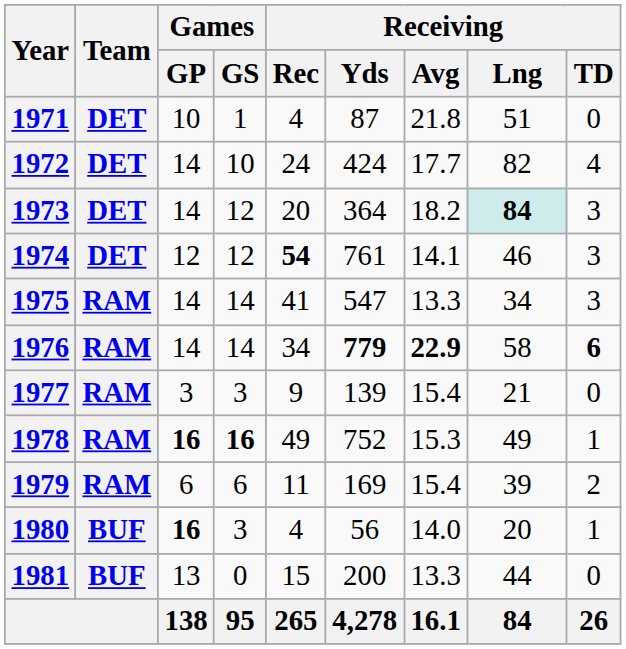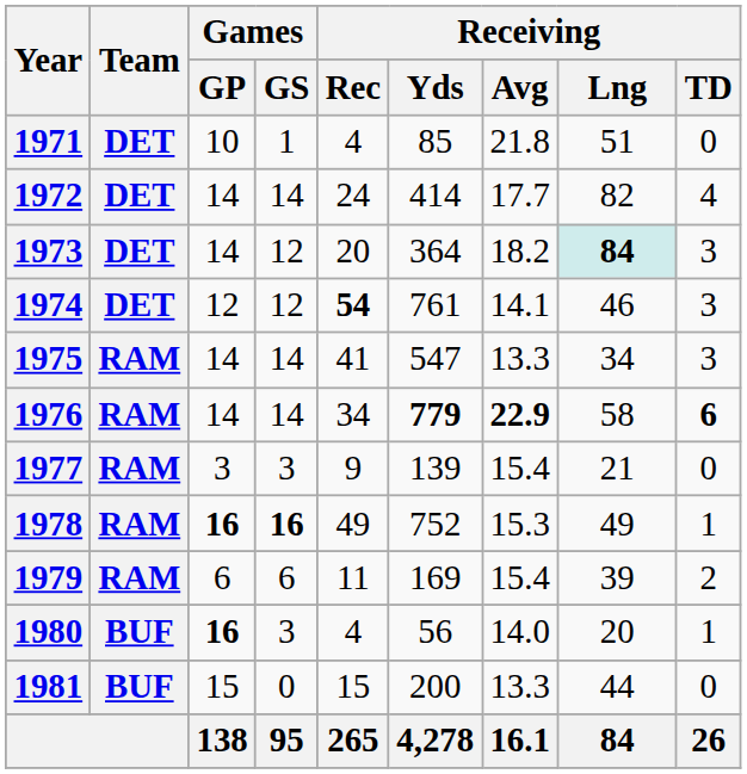1971 | Receiving / Yds: 87 -> 85
1972 | Games / GS: 10 -> 14
1972 | Receiving / Yds: 424 -> 414
1981 | Games / GP: 13 -> 15
